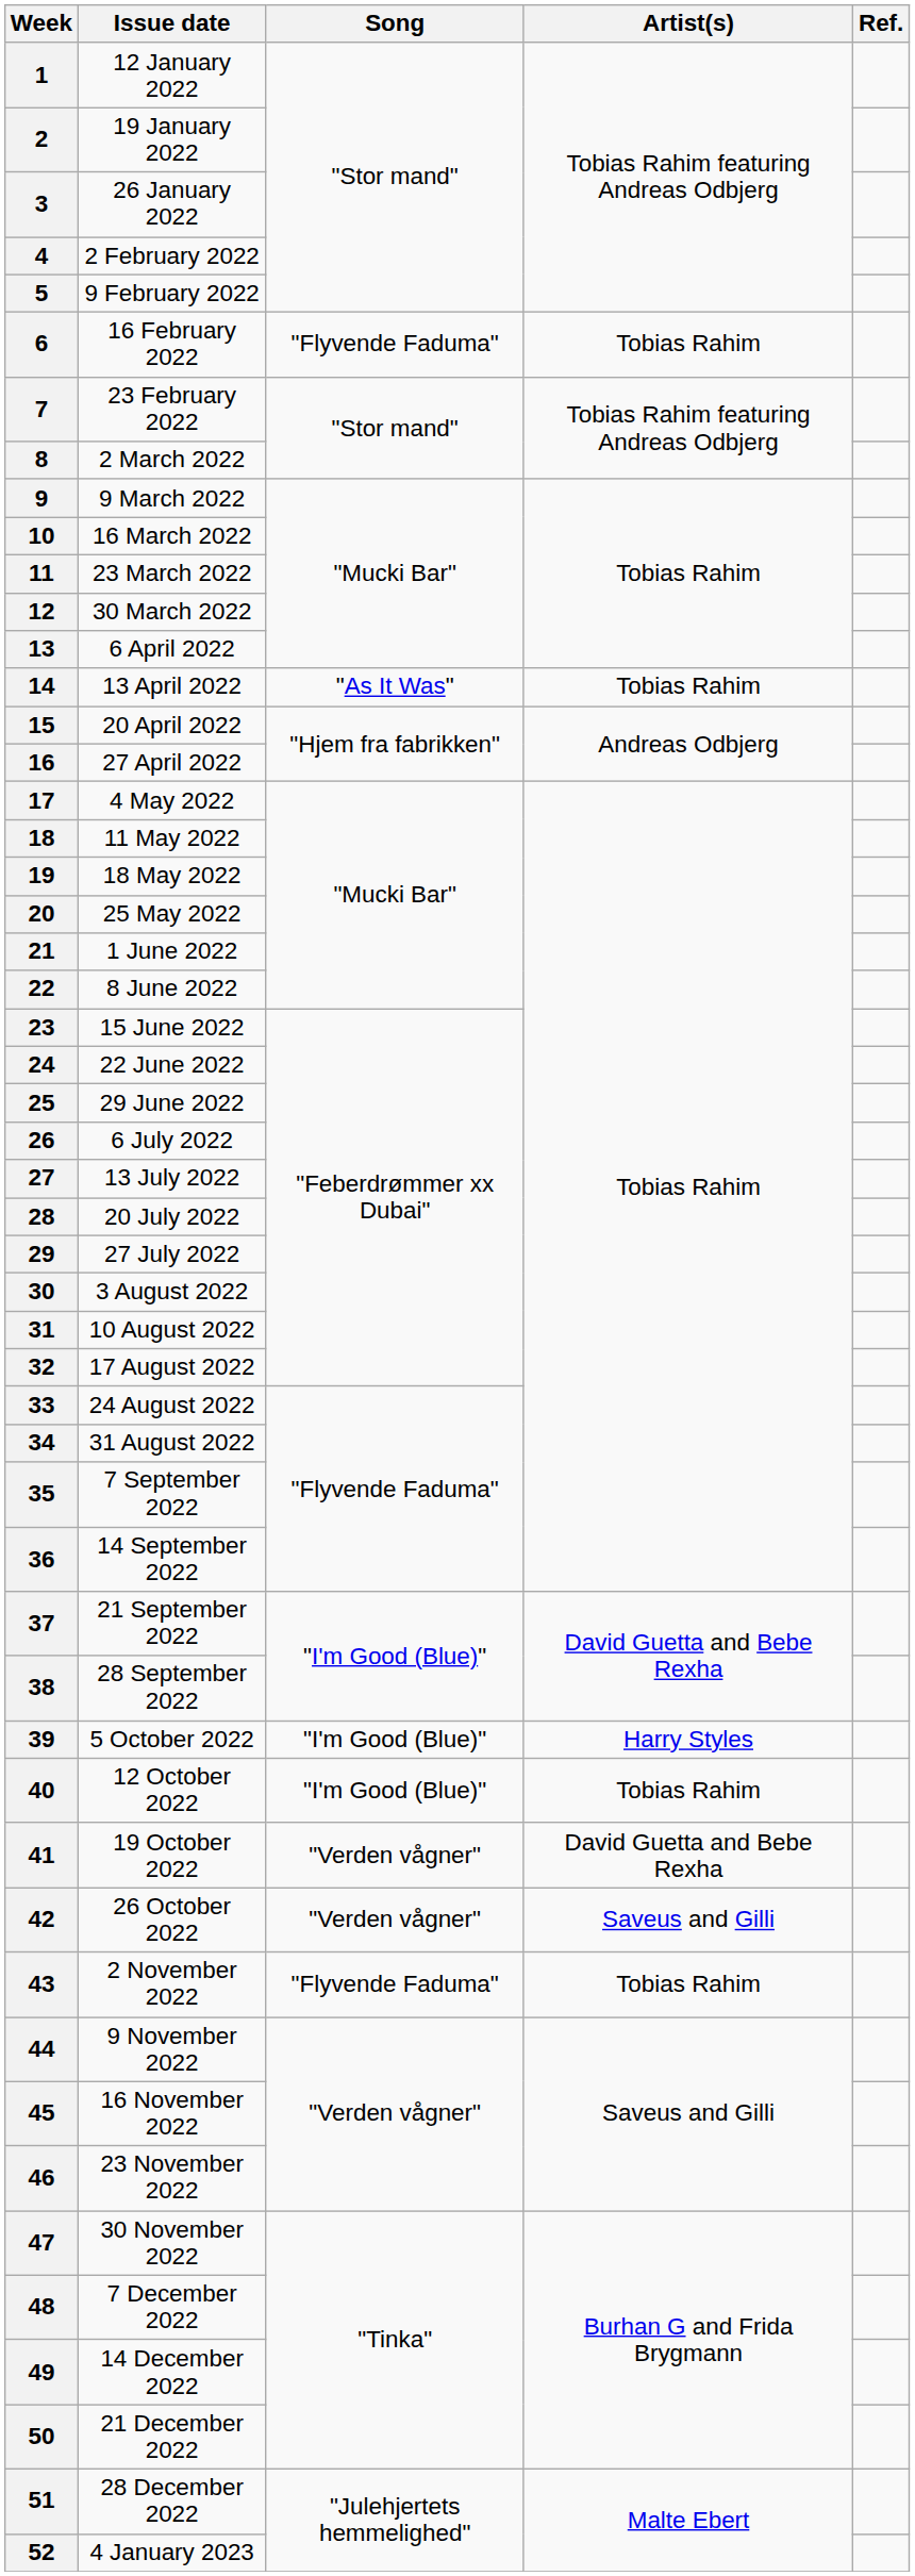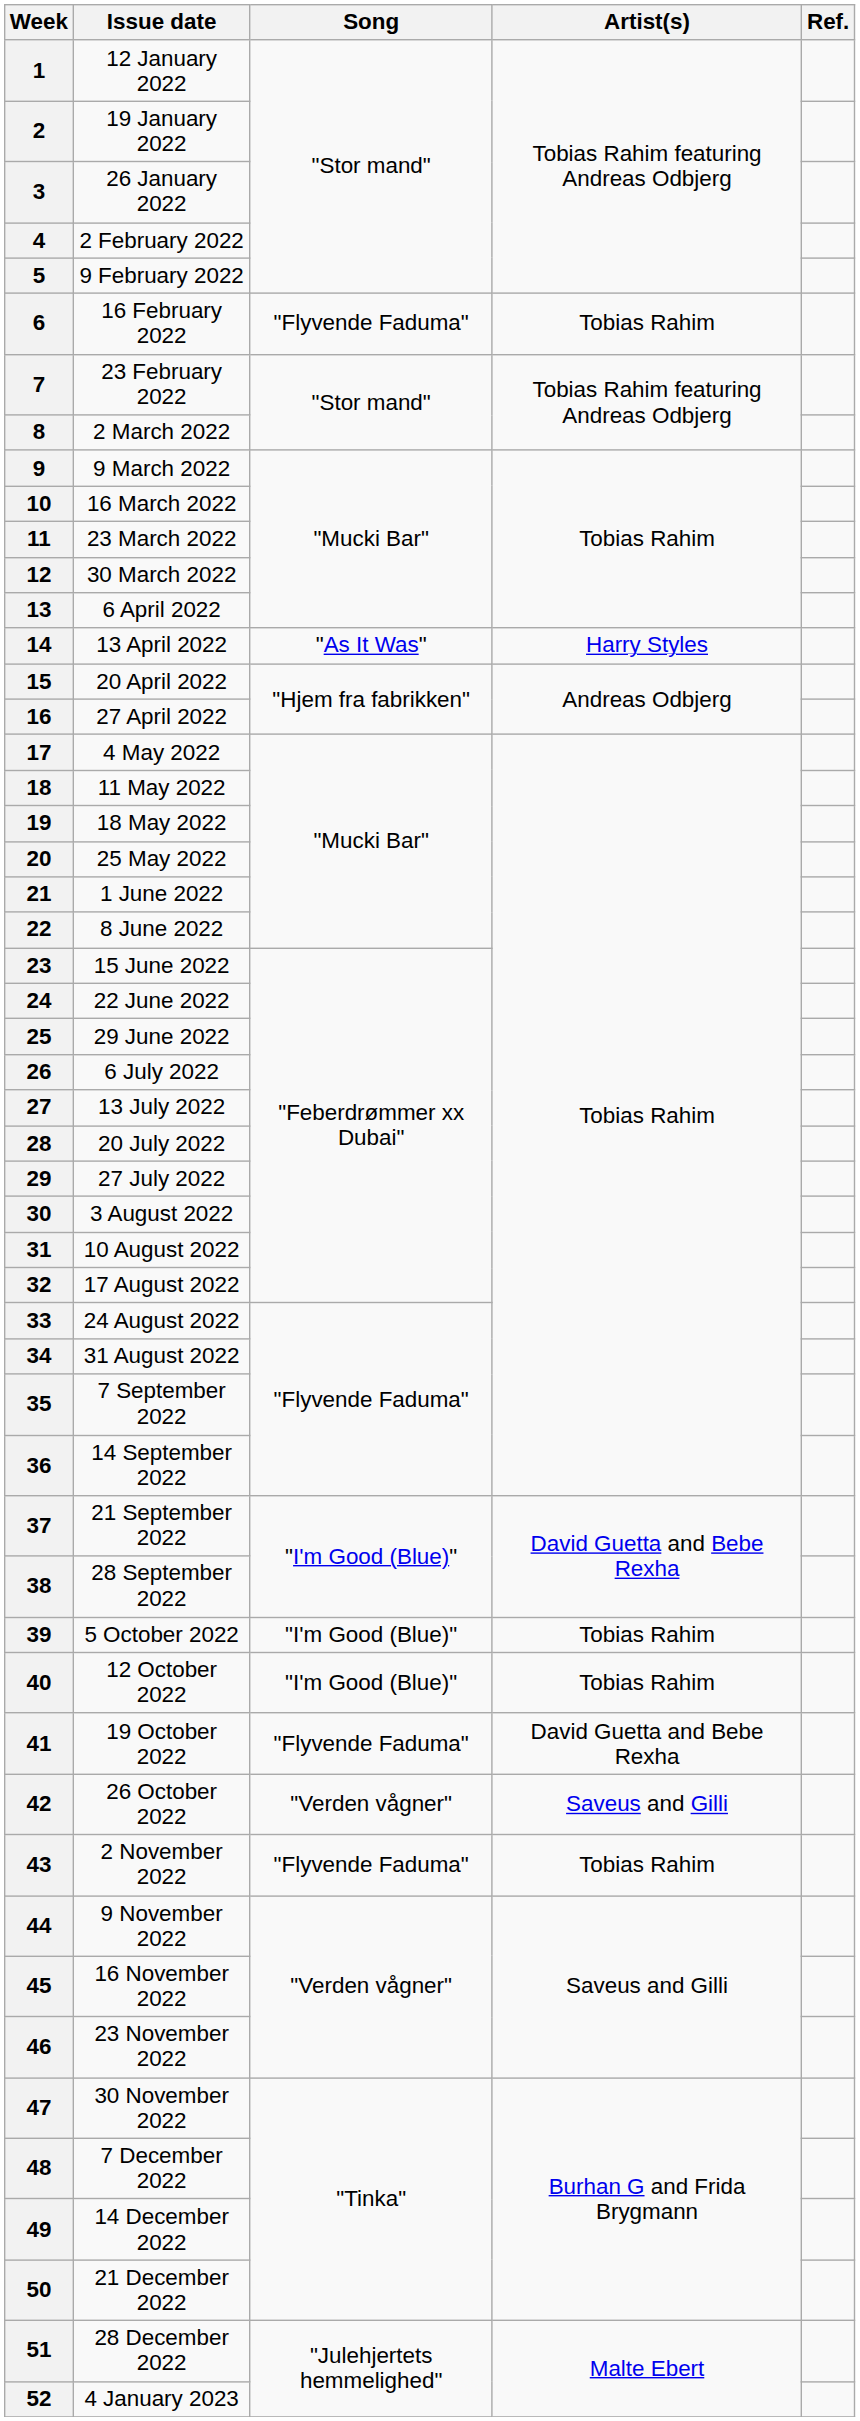14 | Artist(s): Tobias Rahim -> Harry Styles
39 | Artist(s): Harry Styles -> Tobias Rahim
41 | Song: "Verden vågner" -> "Flyvende Faduma"
